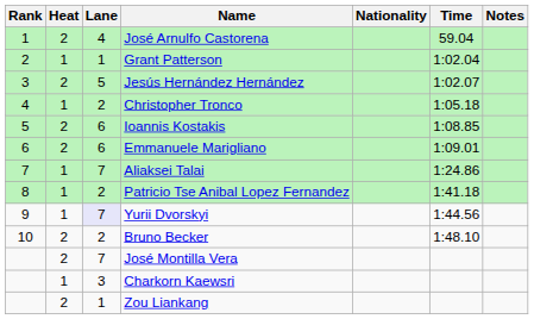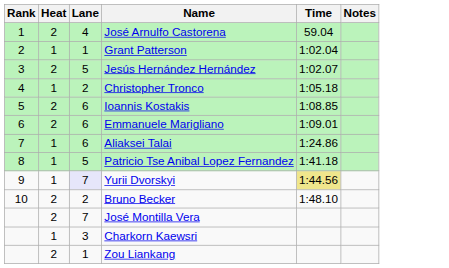- column: Nationality
Aliaksei Talai | Lane: 7 -> 6
Patricio Tse Anibal Lopez Fernandez | Lane: 2 -> 5
Yurii Dvorskyi | Time: no background -> khaki background
